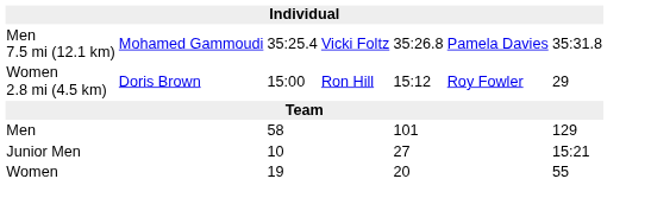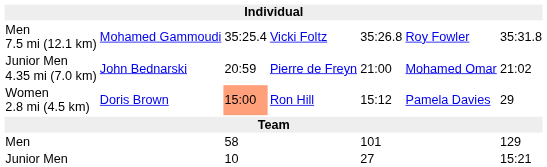Men 7.5 mi (12.1 km) | column 6: Pamela Davies -> Roy Fowler
+ row: Junior Men 4.35 mi (7.0 km) | John Bednarski | 20:59 | Pierre de Freyn | 21:00 | Mohamed Omar | 21:02
Women 2.8 mi (4.5 km) | column 3: no background -> lightsalmon background
Women 2.8 mi (4.5 km) | column 6: Roy Fowler -> Pamela Davies
- row: Women | 19 | 20 | 55
